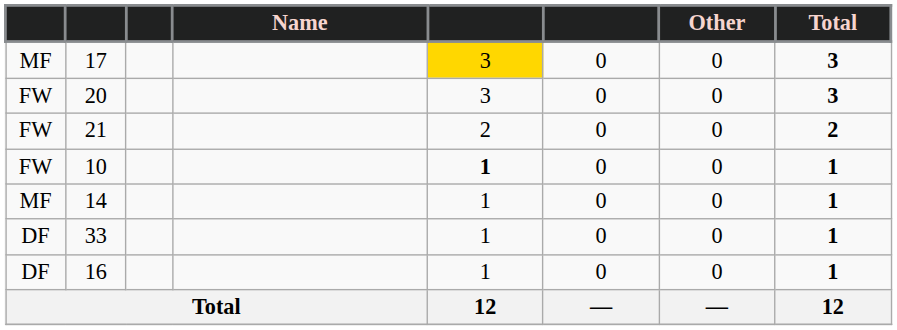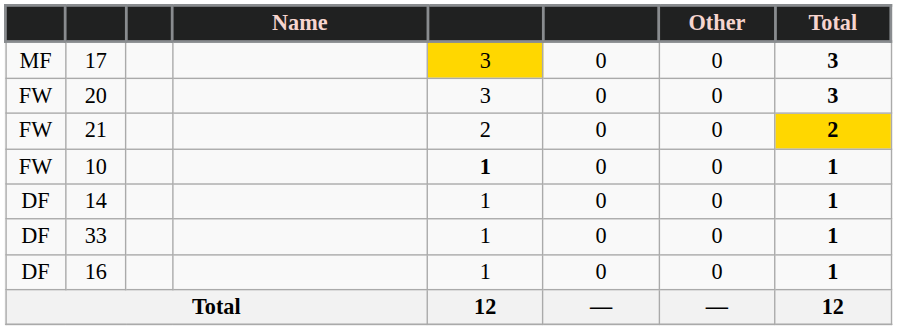21 | Total: no background -> gold background
14 | column 1: MF -> DF
